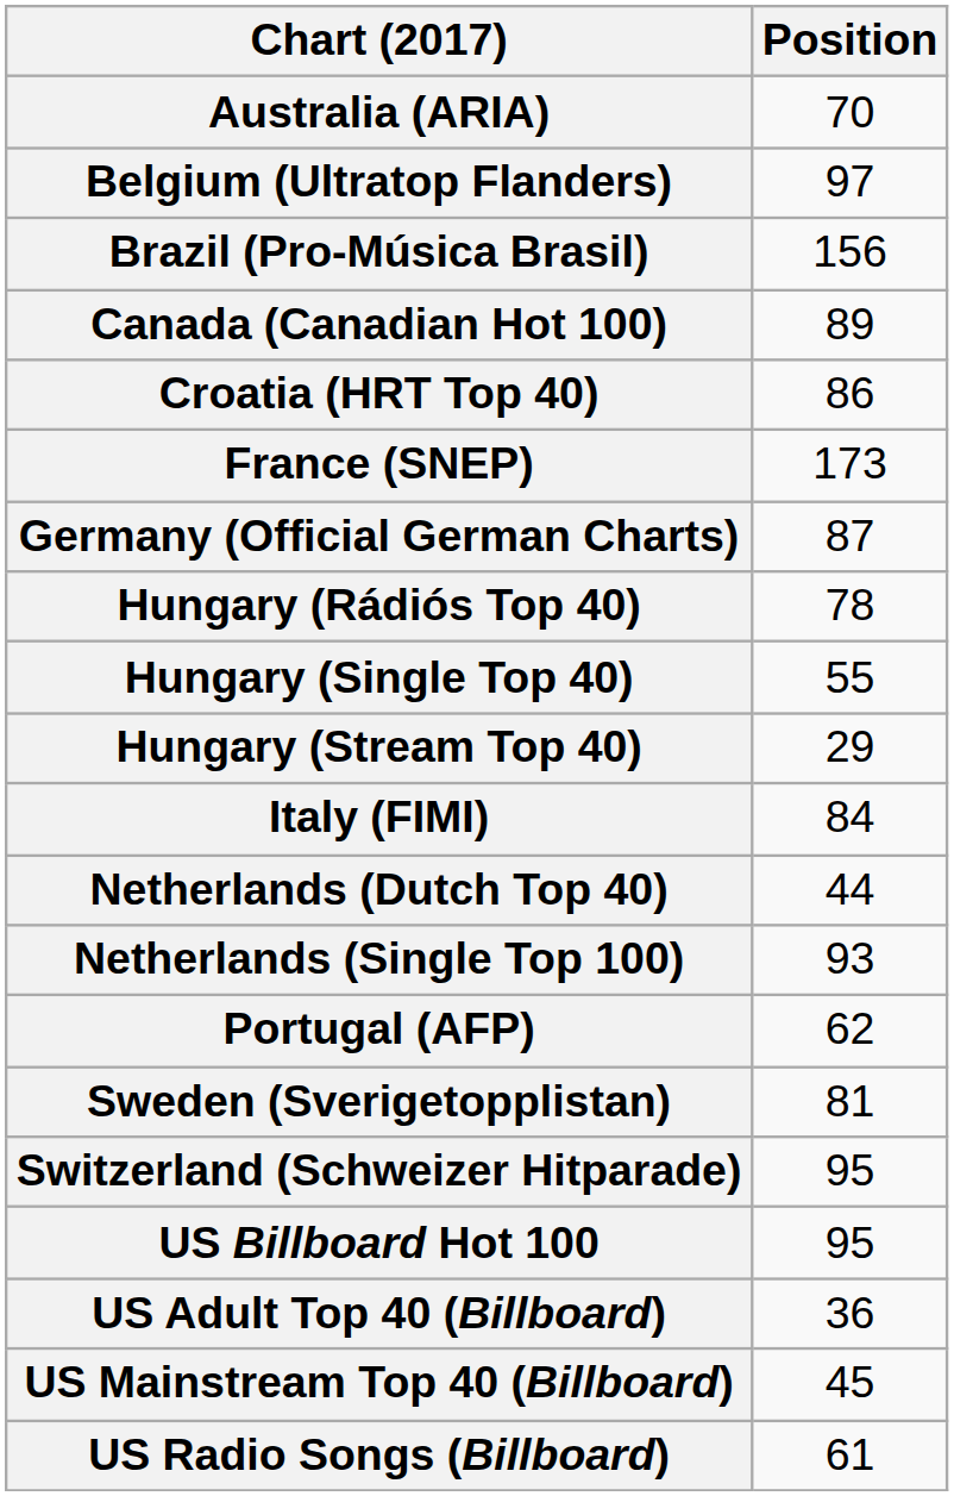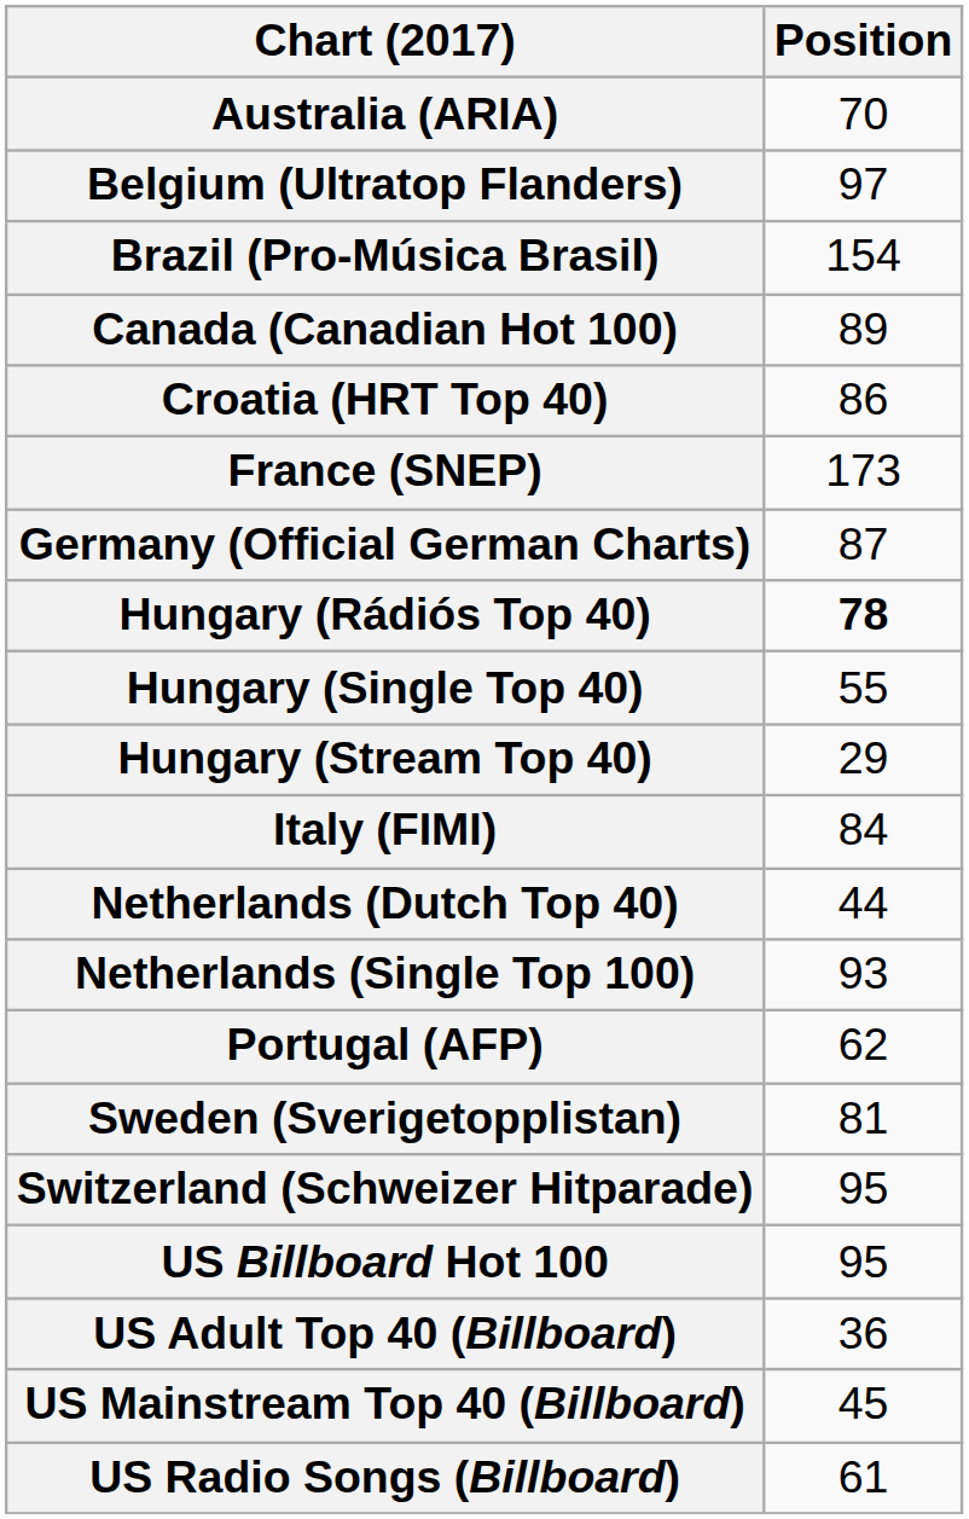Brazil (Pro-Música Brasil) | Position: 156 -> 154
Hungary (Rádiós Top 40) | Position: normal -> bold
